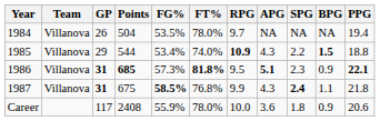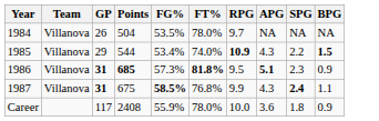- column: PPG | 19.4 | 18.8 | 22.1 | 21.8 | 20.6
